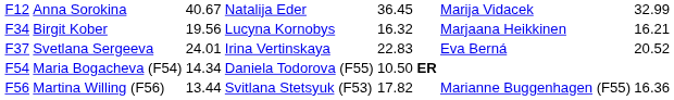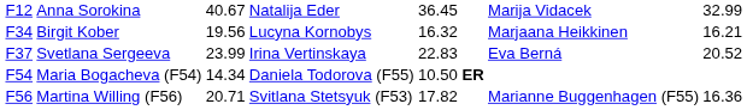Svetlana Sergeeva | column 3: 24.01 -> 23.99
Martina Willing (F56) | column 3: 13.44 -> 20.71
